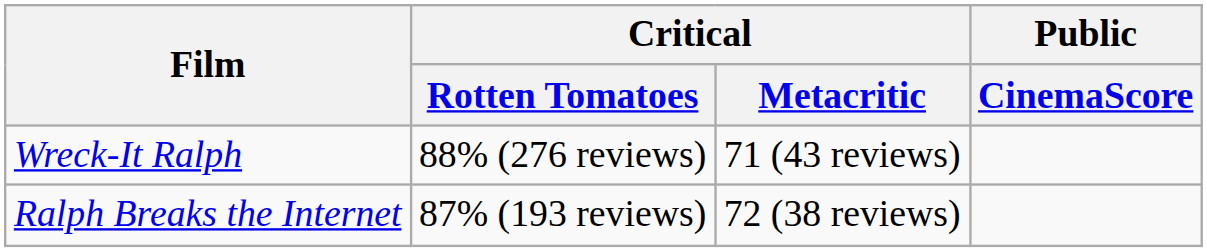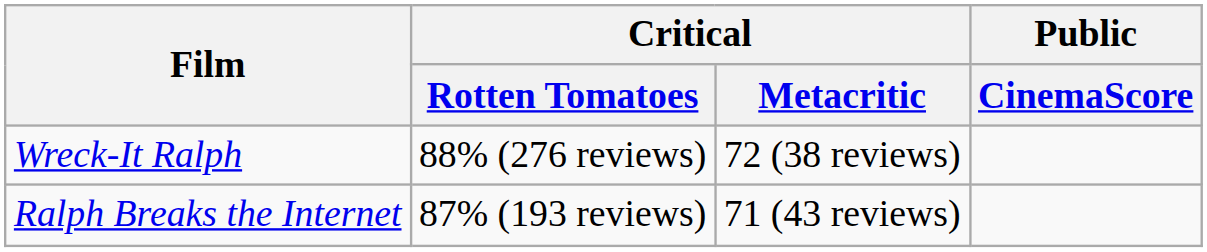Wreck-It Ralph | Critical / Metacritic: 71 (43 reviews) -> 72 (38 reviews)
Ralph Breaks the Internet | Critical / Metacritic: 72 (38 reviews) -> 71 (43 reviews)
